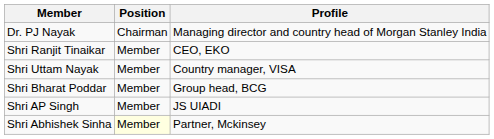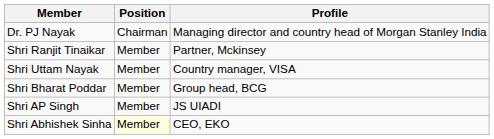Shri Ranjit Tinaikar | Profile: CEO, EKO -> Partner, Mckinsey
Shri Abhishek Sinha | Profile: Partner, Mckinsey -> CEO, EKO
